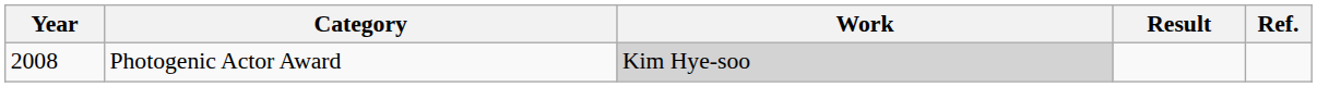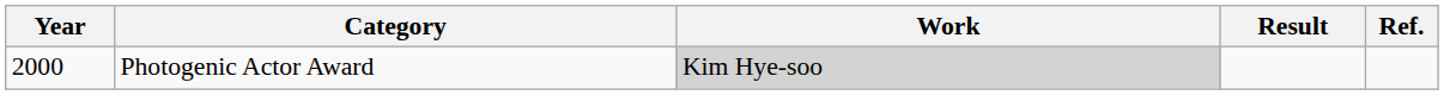Photogenic Actor Award | Year: 2008 -> 2000
